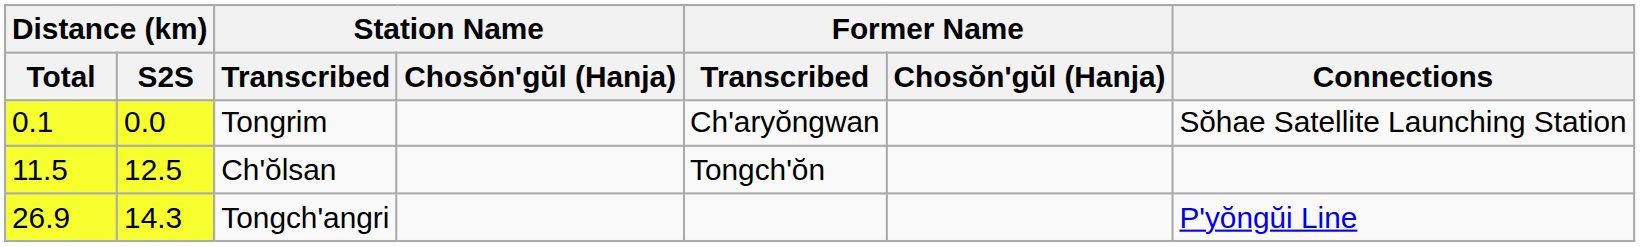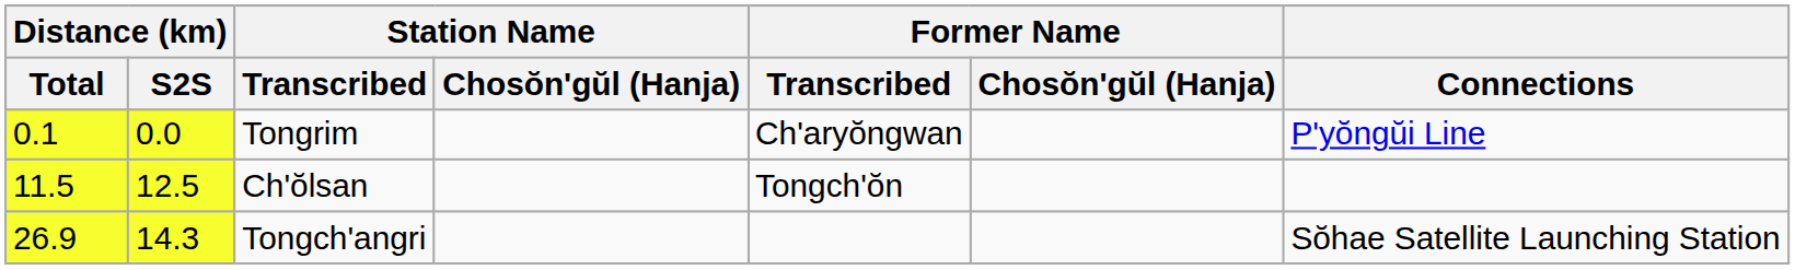Tongrim | Connections: Sŏhae Satellite Launching Station -> P'yŏngŭi Line
Tongch'angri | Connections: P'yŏngŭi Line -> Sŏhae Satellite Launching Station
